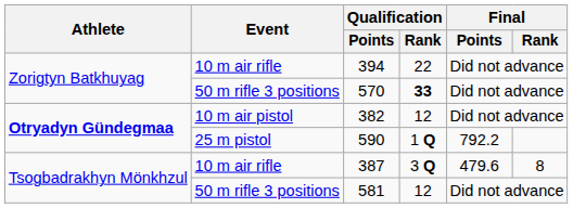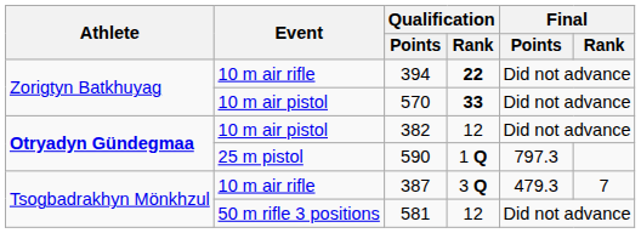394 | Qualification / Rank: normal -> bold
570 | Event: 50 m rifle 3 positions -> 10 m air pistol
590 | Final / Points: 792.2 -> 797.3
387 | Final / Points: 479.6 -> 479.3
387 | Final / Rank: 8 -> 7
